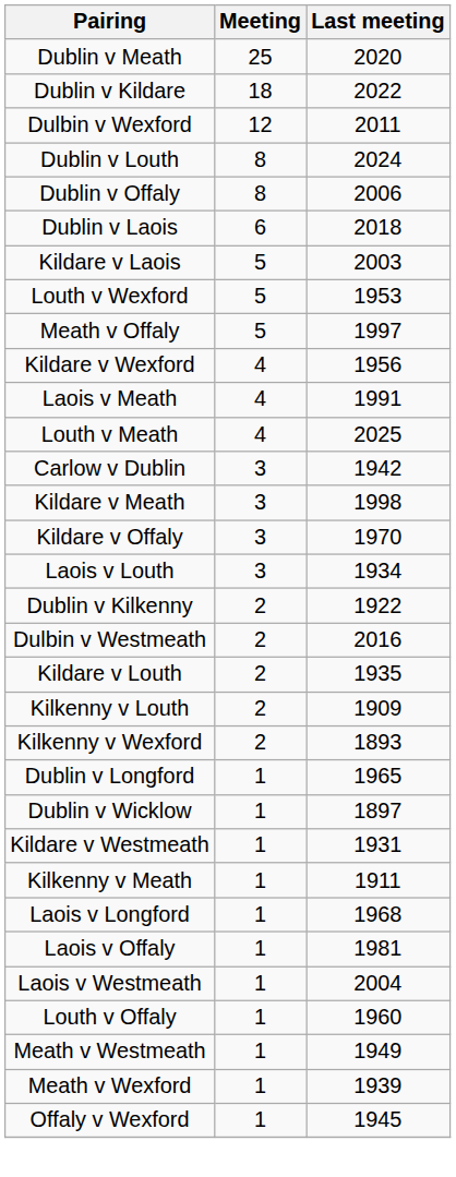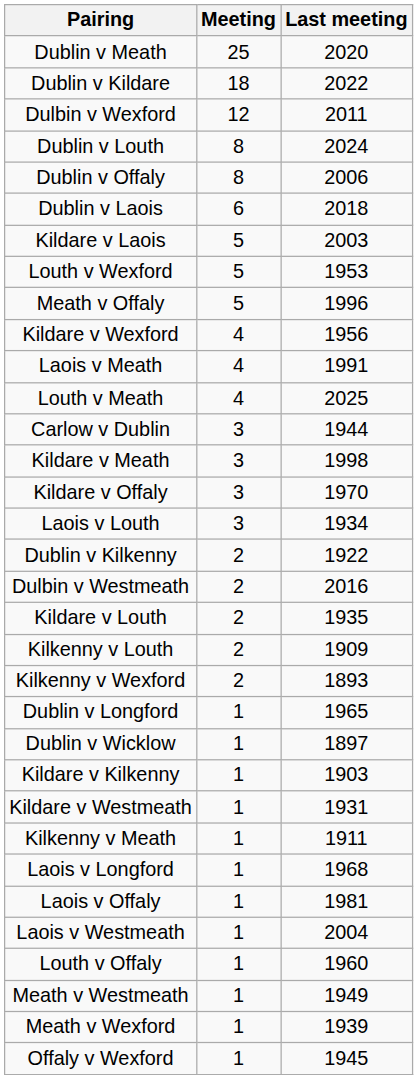Meath v Offaly | Last meeting: 1997 -> 1996
Carlow v Dublin | Last meeting: 1942 -> 1944
+ row: Kildare v Kilkenny | 1 | 1903
